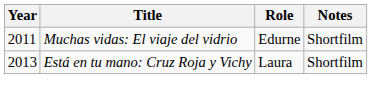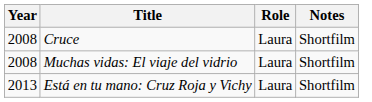+ row: 2008 | Cruce | Laura | Shortfilm
Muchas vidas: El viaje del vidrio | Year: 2011 -> 2008
Muchas vidas: El viaje del vidrio | Role: Edurne -> Laura
